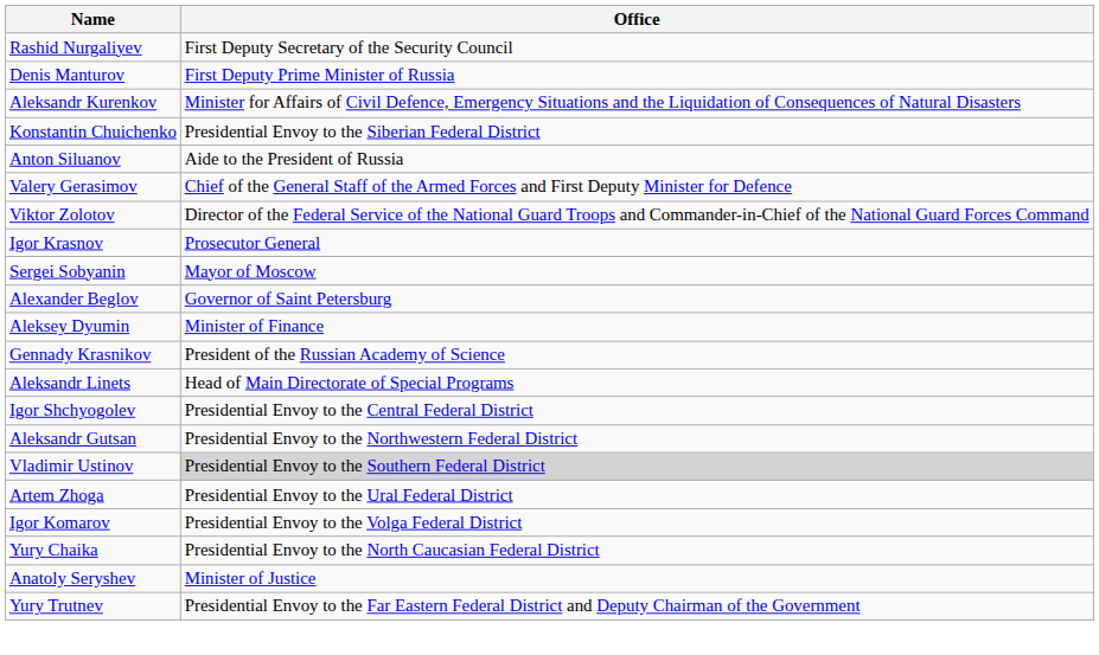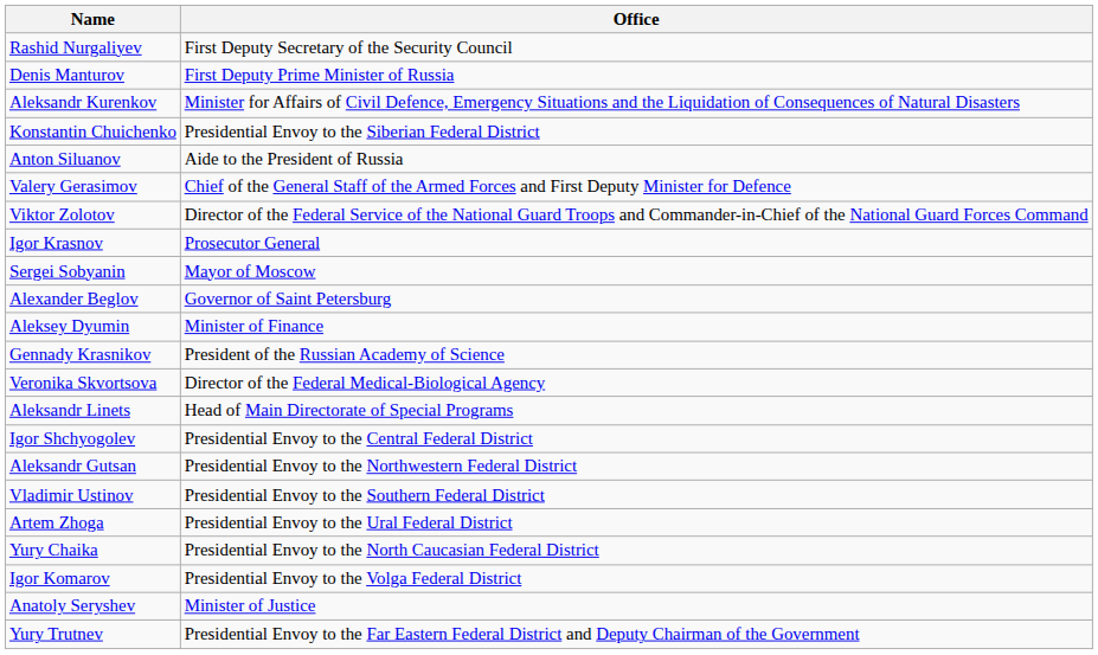+ row: Veronika Skvortsova | Director of the Federal Medical-Biological Agency
Vladimir Ustinov | Office: lightgrey background -> no background
rows swapped: Yury Chaika <-> Igor Komarov
